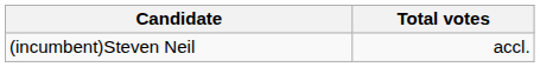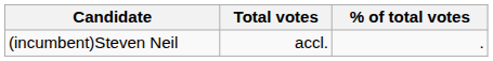+ column: % of total votes | .
